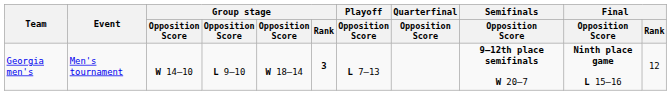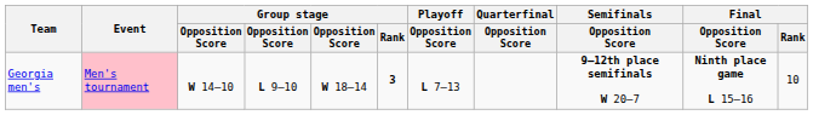Georgia men's | Event: no background -> pink background
Georgia men's | Final / Rank: 12 -> 10
